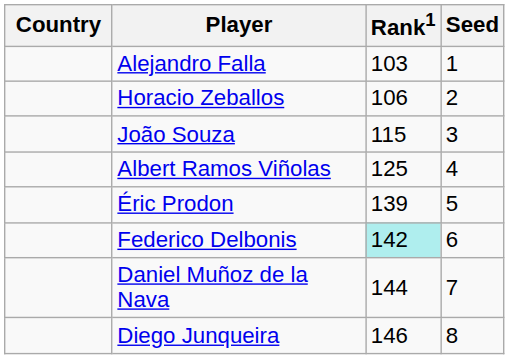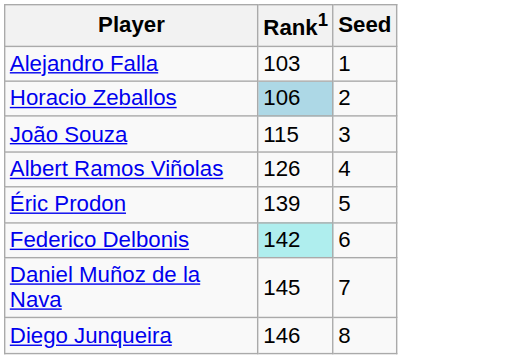- column: Country
Horacio Zeballos | Rank1: no background -> lightblue background
Albert Ramos Viñolas | Rank1: 125 -> 126
Daniel Muñoz de la Nava | Rank1: 144 -> 145
